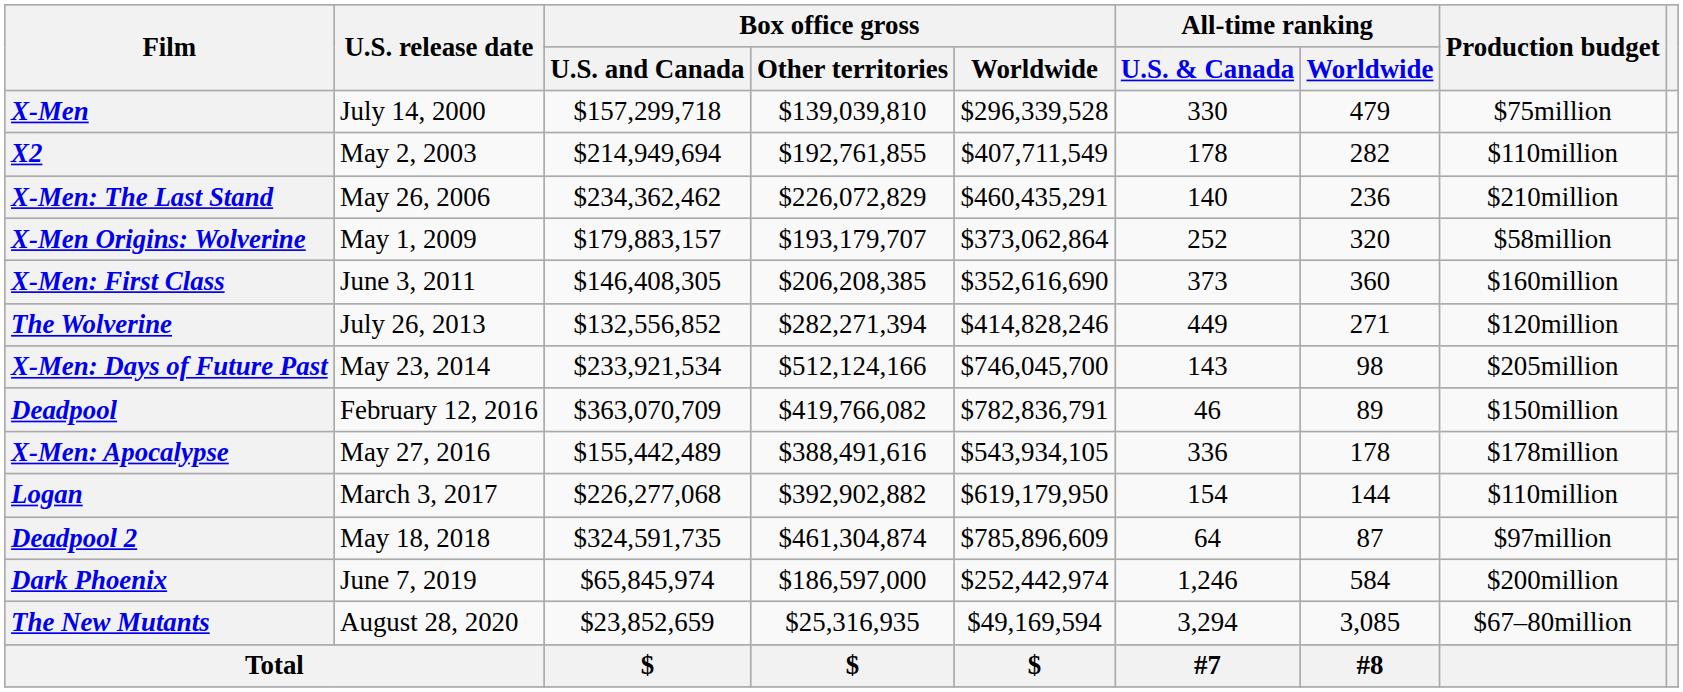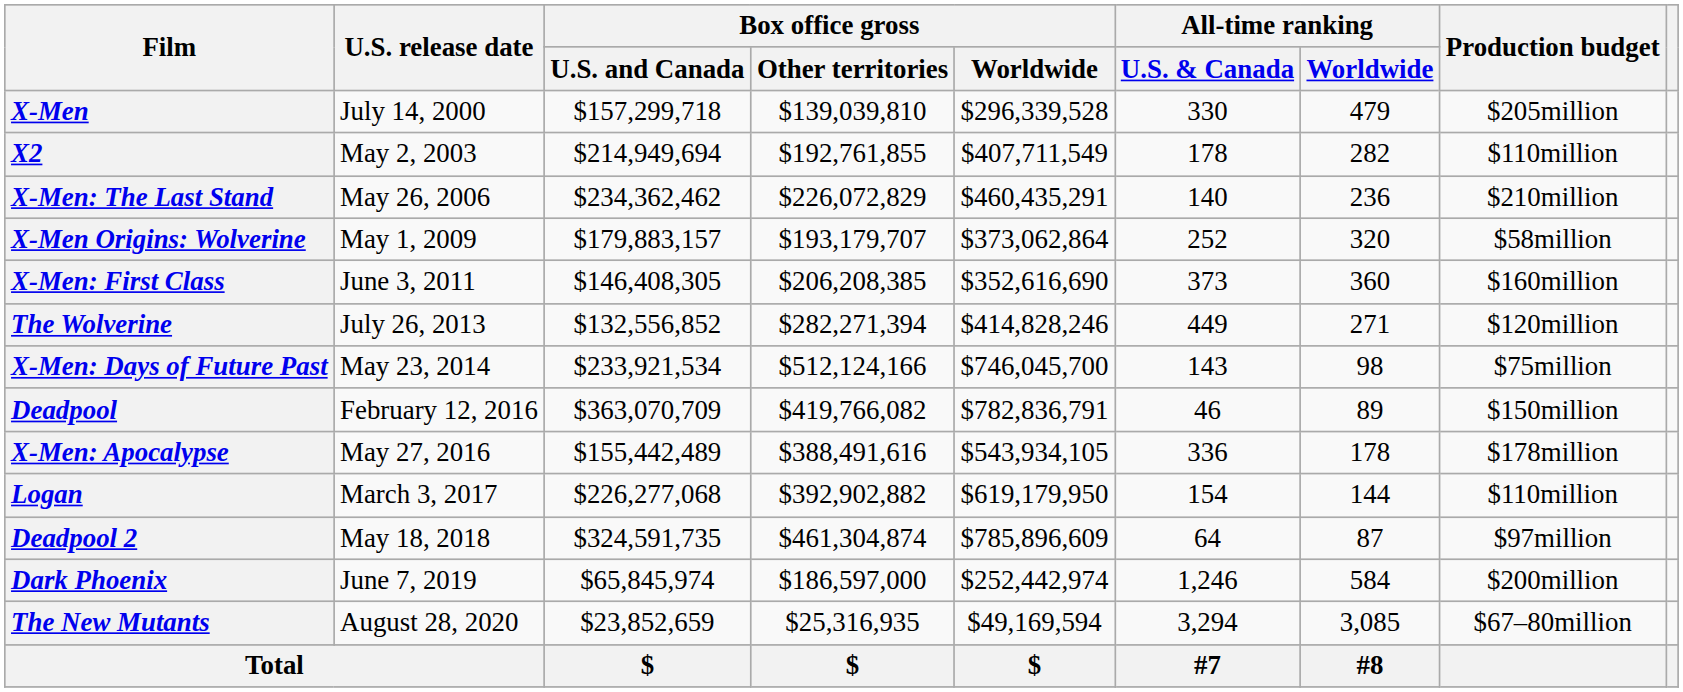X-Men | Production budget: $75million -> $205million
X-Men: Days of Future Past | Production budget: $205million -> $75million
